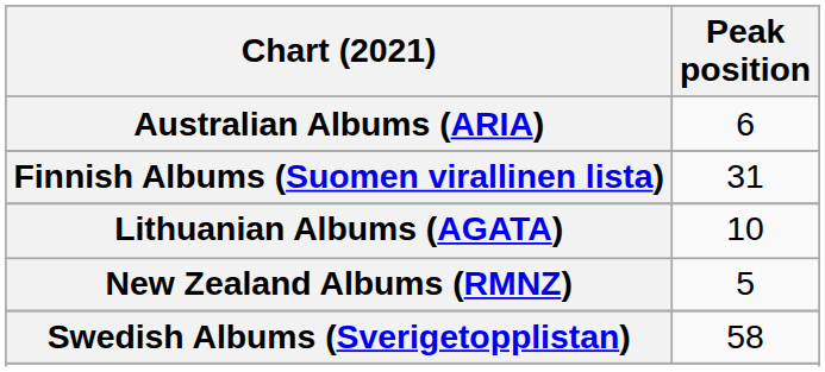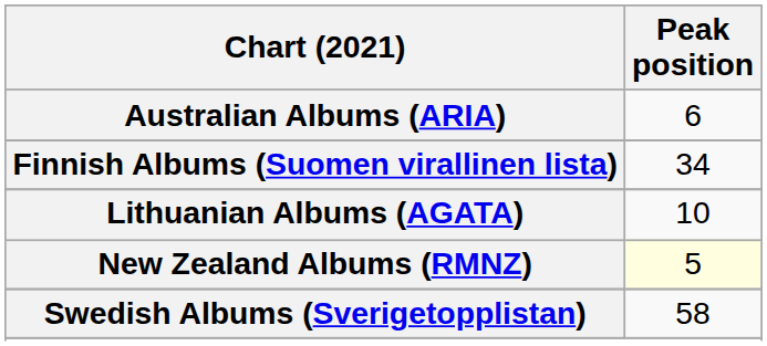Finnish Albums (Suomen virallinen lista) | Peak position: 31 -> 34
New Zealand Albums (RMNZ) | Peak position: no background -> lightyellow background
